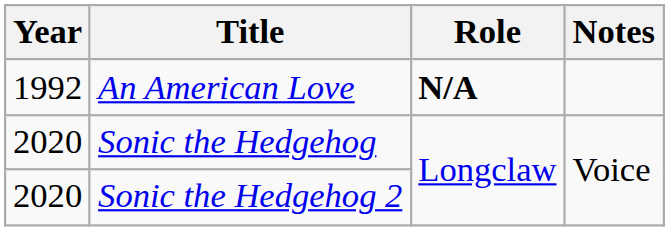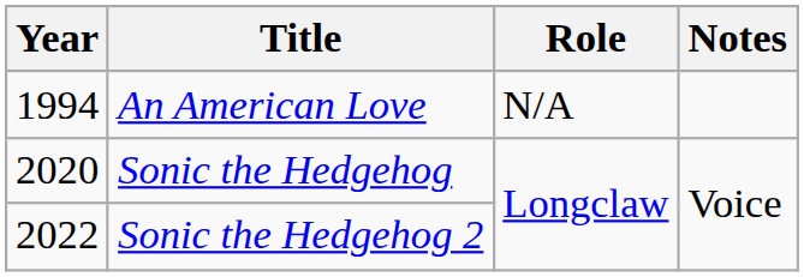An American Love | Year: 1992 -> 1994
An American Love | Role: bold -> normal
Sonic the Hedgehog 2 | Year: 2020 -> 2022
